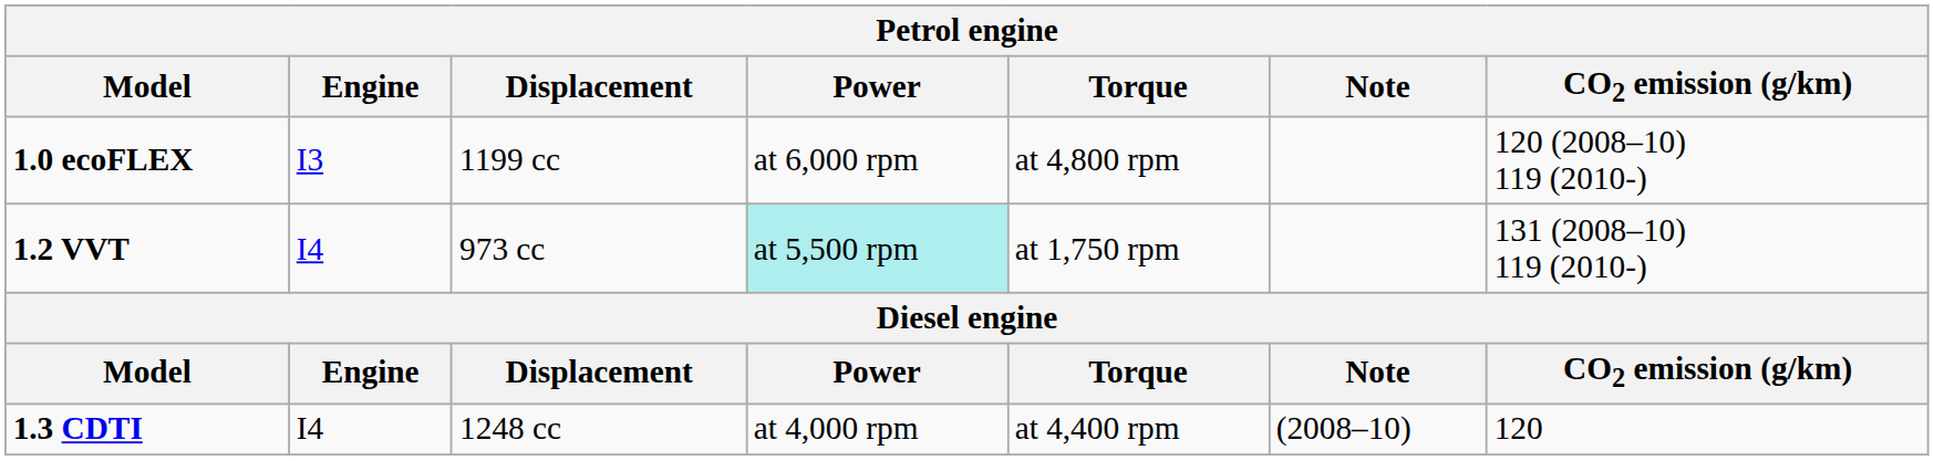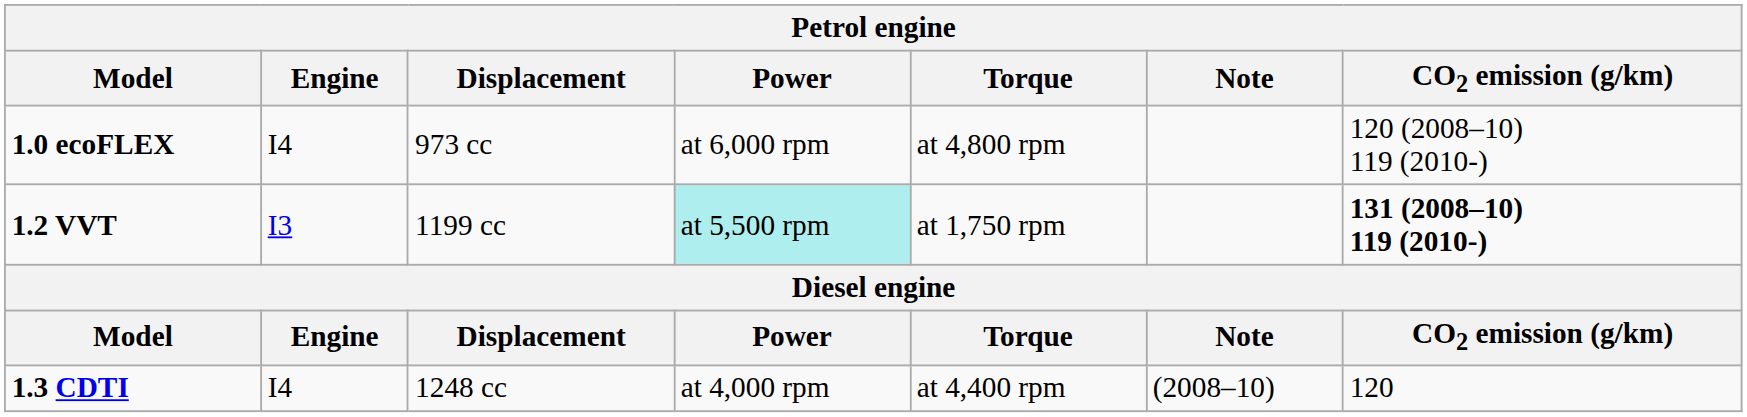1.0 ecoFLEX | Engine: I3 -> I4
1.0 ecoFLEX | Displacement: 1199 cc -> 973 cc
1.2 VVT | Engine: I4 -> I3
1.2 VVT | Displacement: 973 cc -> 1199 cc
1.2 VVT | CO2 emission (g/km): normal -> bold
